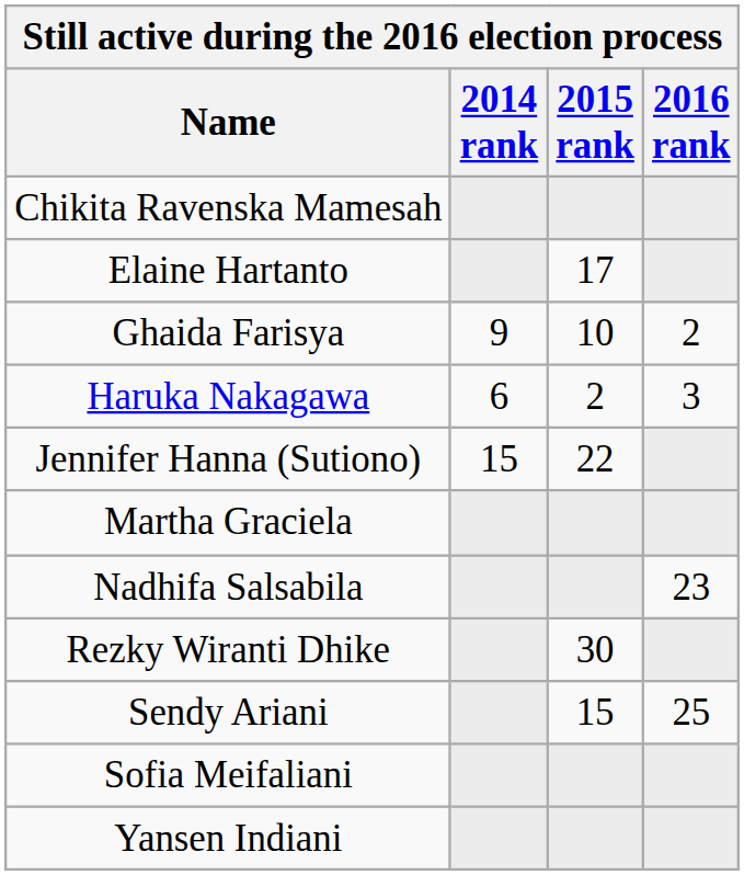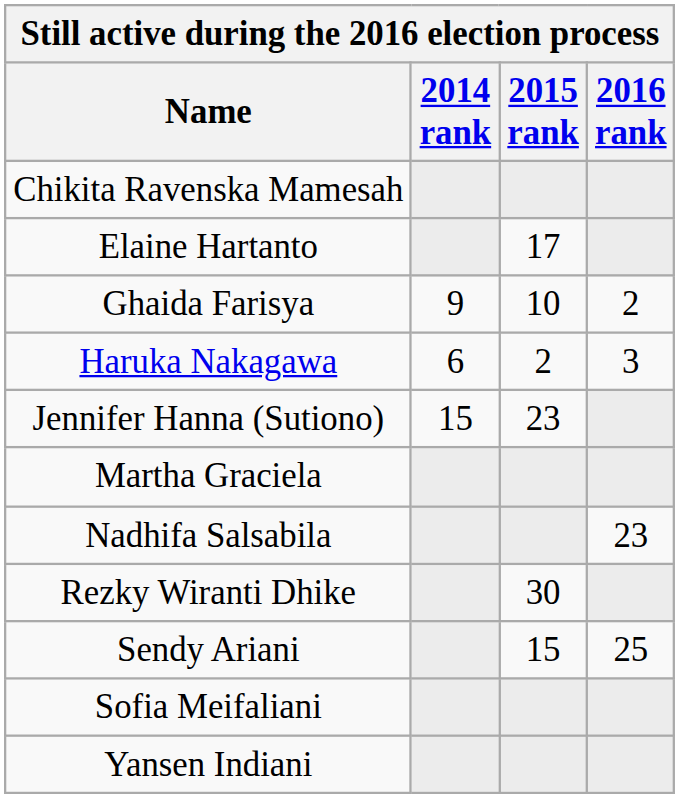Jennifer Hanna (Sutiono) | 2015 rank: 22 -> 23
